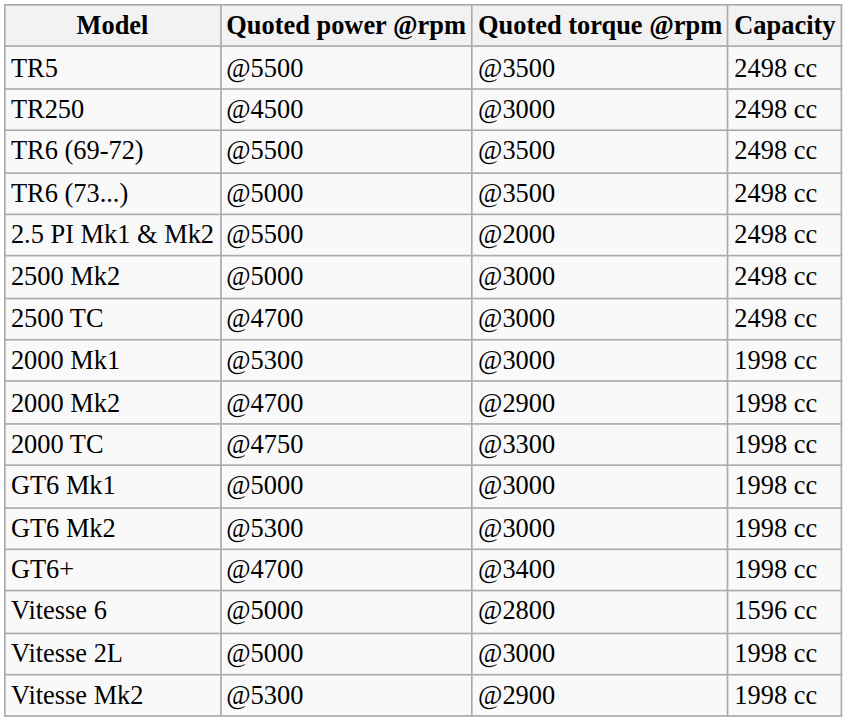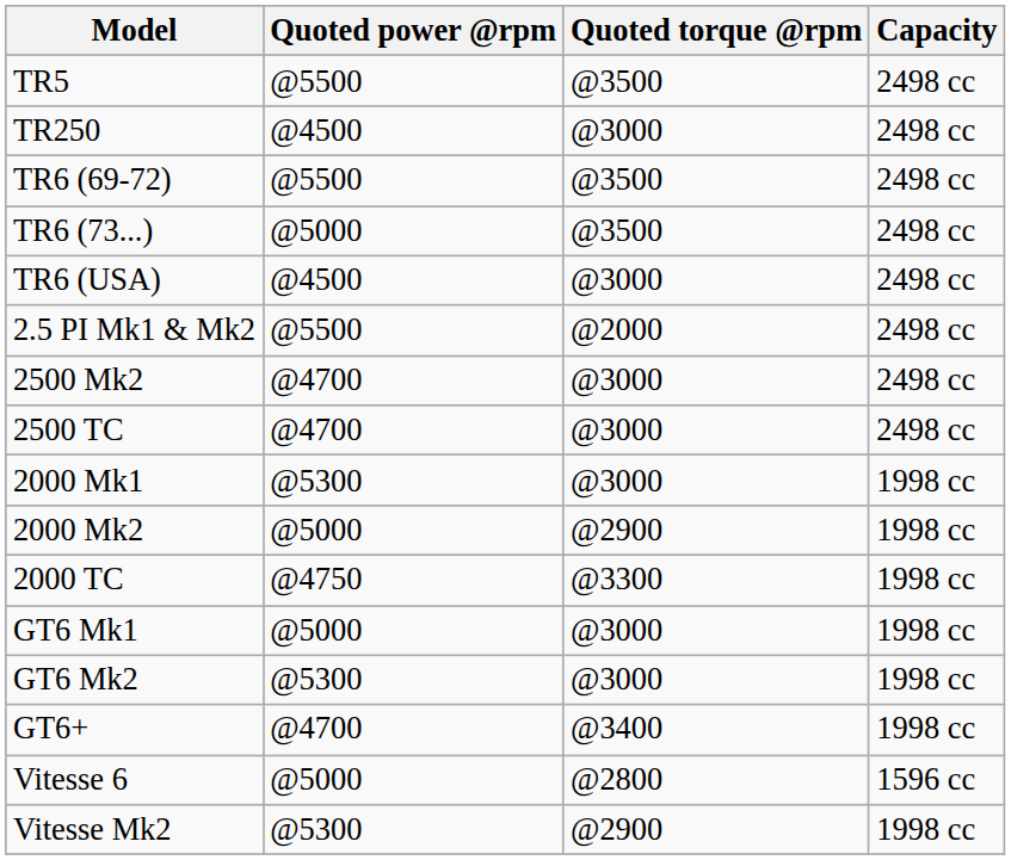+ row: TR6 (USA) | @4500 | @3000 | 2498 cc
2500 Mk2 | Quoted power @rpm: @5000 -> @4700
2000 Mk2 | Quoted power @rpm: @4700 -> @5000
- row: Vitesse 2L | @5000 | @3000 | 1998 cc
